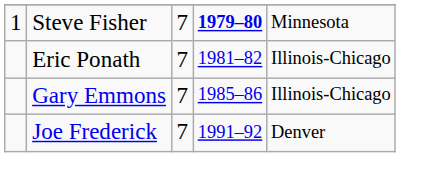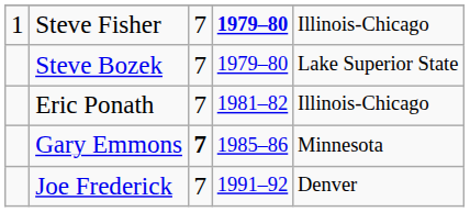Steve Fisher | column 5: Minnesota -> Illinois-Chicago
+ row: Steve Bozek | 7 | 1979–80 | Lake Superior State
Gary Emmons | column 3: normal -> bold
Gary Emmons | column 5: Illinois-Chicago -> Minnesota
